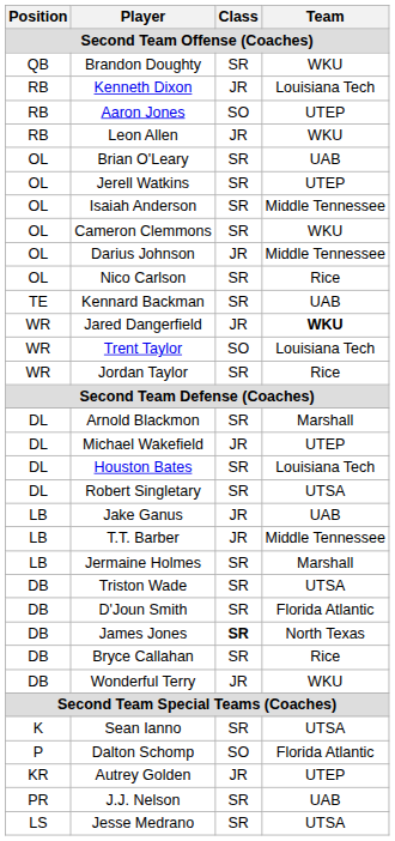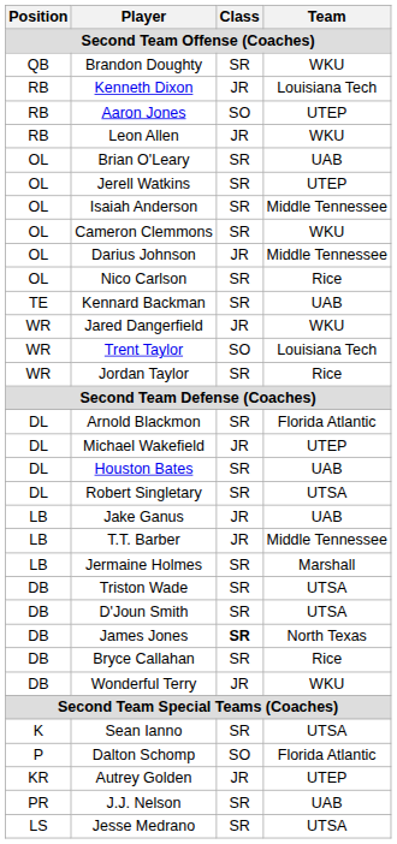Jared Dangerfield | Team: bold -> normal
Arnold Blackmon | Team: Marshall -> Florida Atlantic
Houston Bates | Team: Louisiana Tech -> UAB
D'Joun Smith | Team: Florida Atlantic -> UTSA
